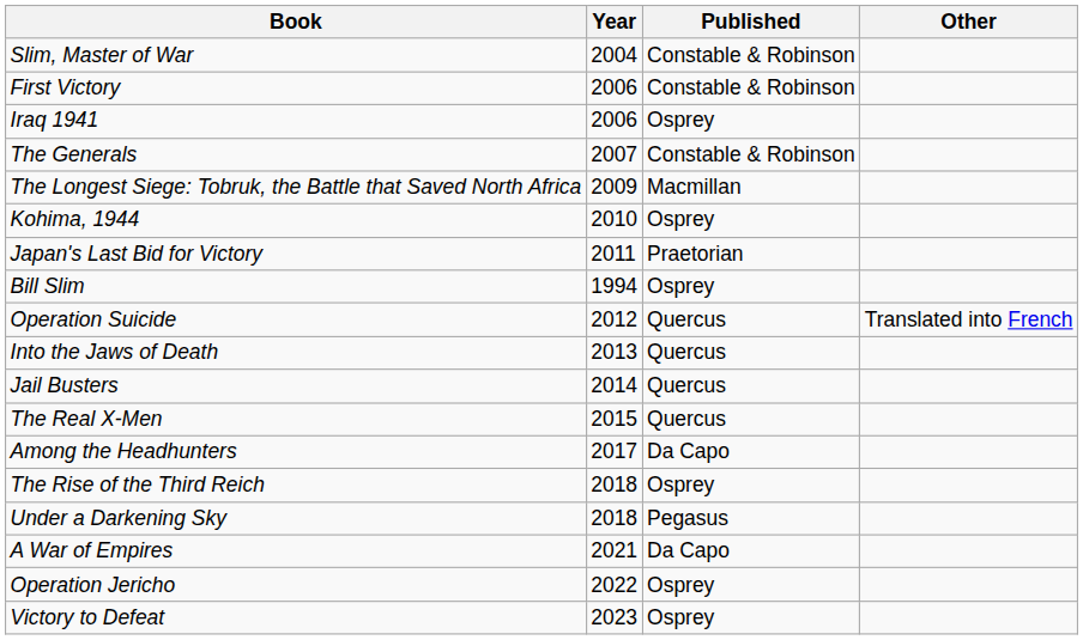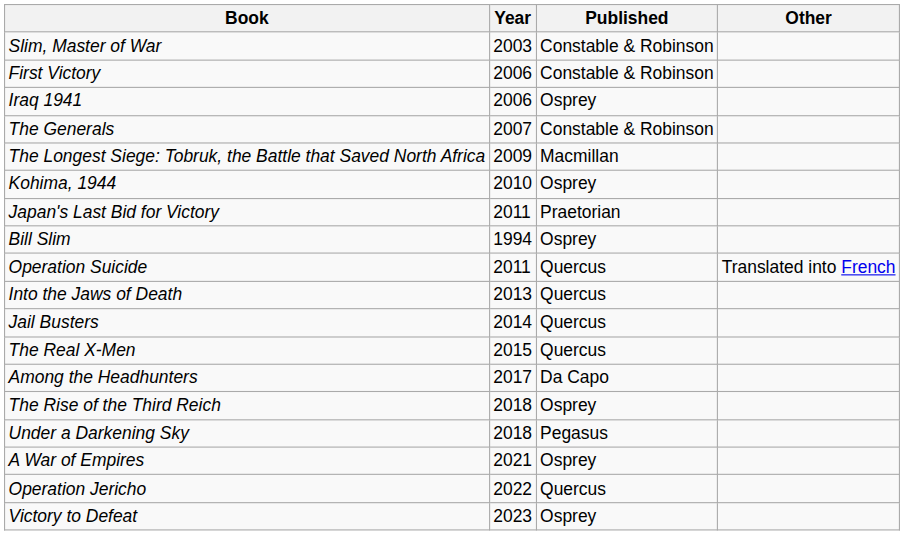Slim, Master of War | Year: 2004 -> 2003
Operation Suicide | Year: 2012 -> 2011
A War of Empires | Published: Da Capo -> Osprey
Operation Jericho | Published: Osprey -> Quercus
